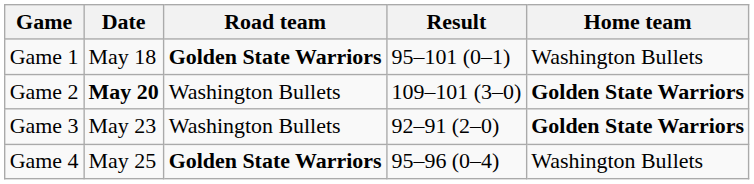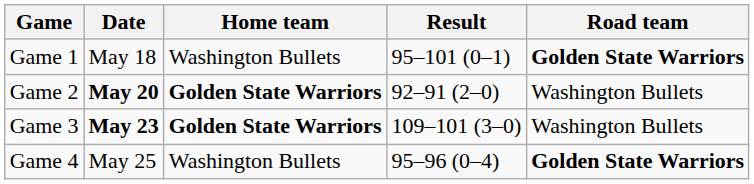columns swapped: Home team <-> Road team
Game 2 | Result: 109–101 (3–0) -> 92–91 (2–0)
Game 3 | Date: normal -> bold
Game 3 | Result: 92–91 (2–0) -> 109–101 (3–0)
